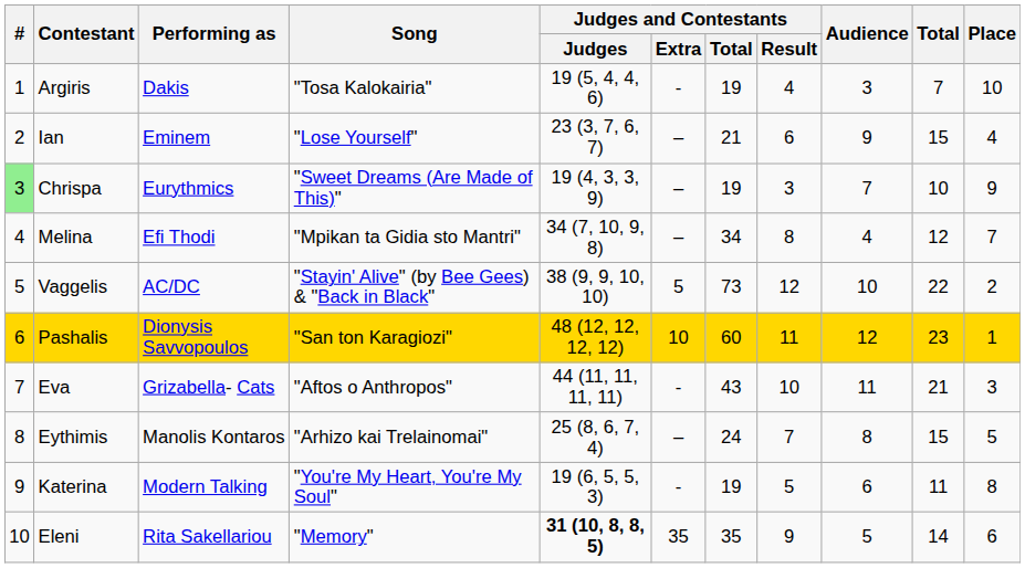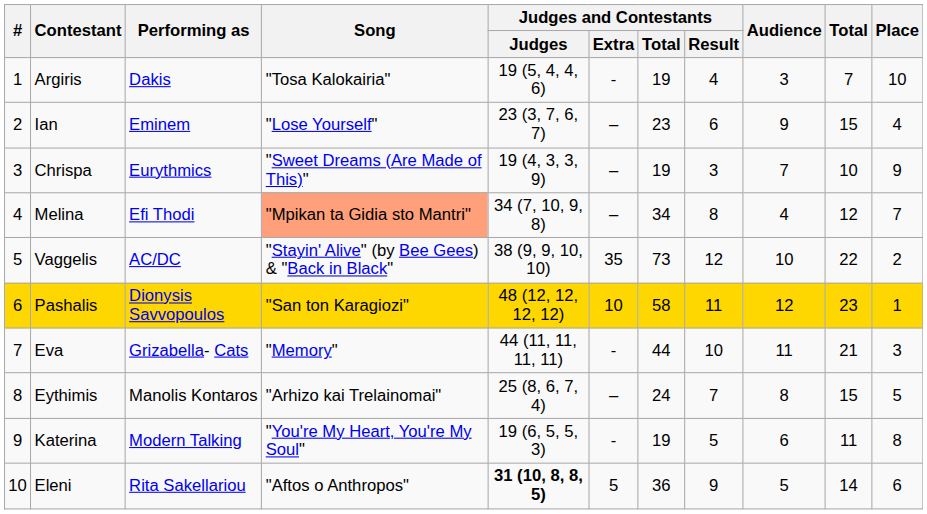Ian | Judges and Contestants / Total: 21 -> 23
Chrispa | #: lightgreen background -> no background
Melina | Song: no background -> lightsalmon background
Vaggelis | Judges and Contestants / Extra: 5 -> 35
Pashalis | Judges and Contestants / Total: 60 -> 58
Eva | Song: "Aftos o Anthropos" -> "Memory"
Eva | Judges and Contestants / Total: 43 -> 44
Eleni | Song: "Memory" -> "Aftos o Anthropos"
Eleni | Judges and Contestants / Extra: 35 -> 5
Eleni | Judges and Contestants / Total: 35 -> 36
